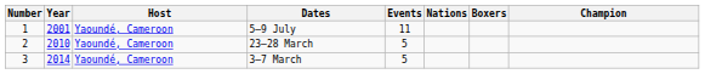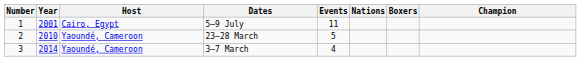5–9 July | Host: Yaoundé, Cameroon -> Cairo, Egypt
3–7 March | Events: 5 -> 4
